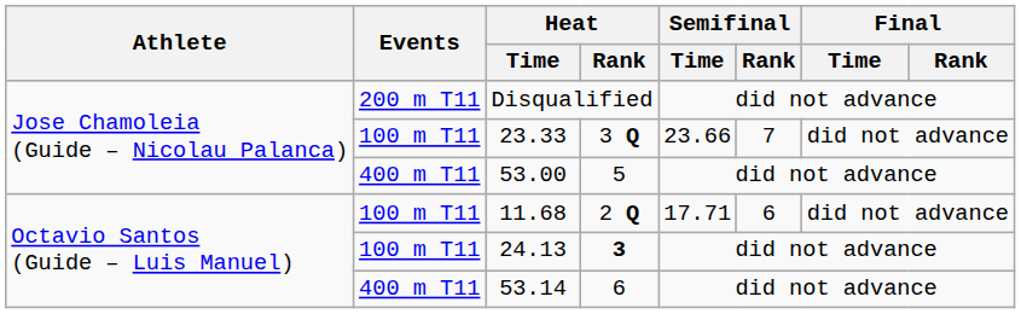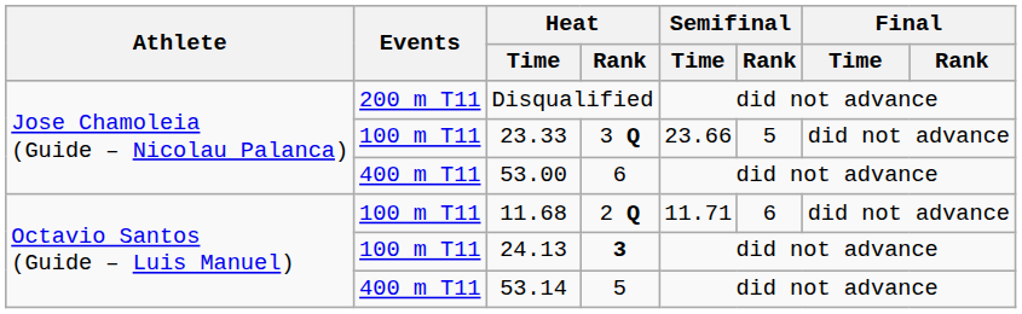23.33 | Semifinal / Rank: 7 -> 5
53.00 | Heat / Rank: 5 -> 6
11.68 | Semifinal / Time: 17.71 -> 11.71
53.14 | Heat / Rank: 6 -> 5
